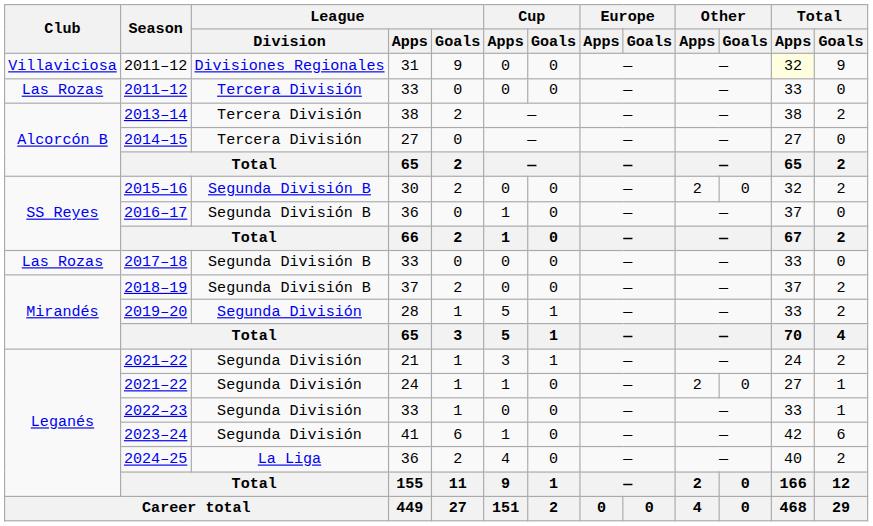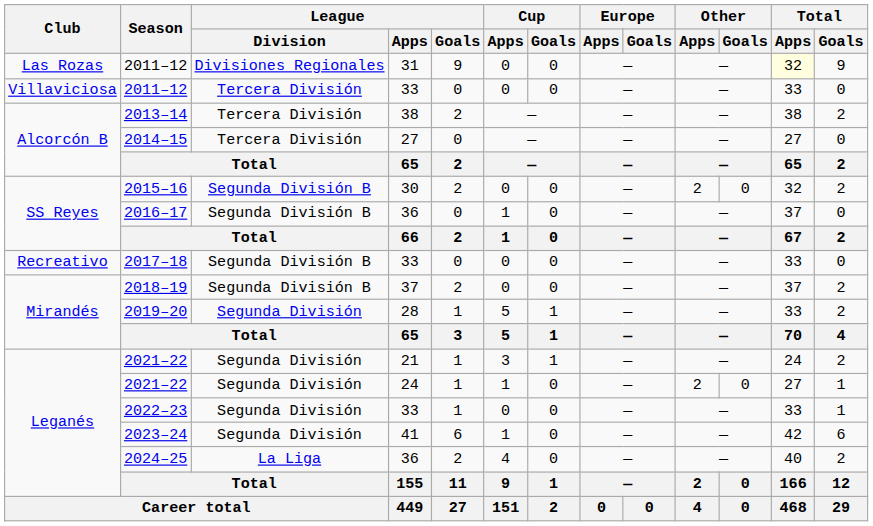2011–12 / 31 | Club: Villaviciosa -> Las Rozas
2011–12 / 33 | Club: Las Rozas -> Villaviciosa
2017–18 | Club: Las Rozas -> Recreativo
